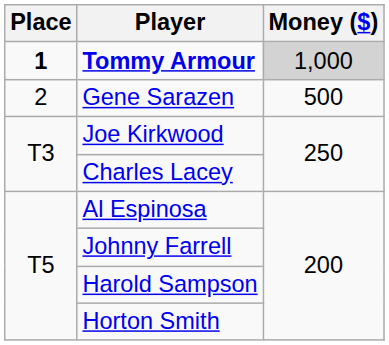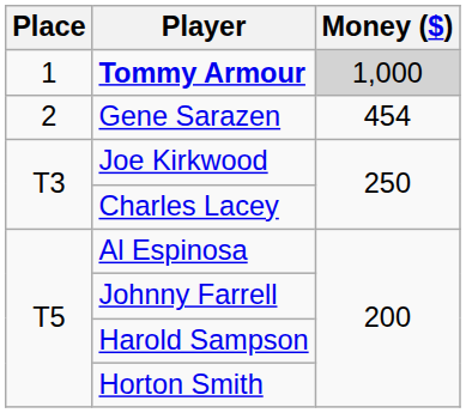Tommy Armour | Place: bold -> normal
Gene Sarazen | Money ($): 500 -> 454
